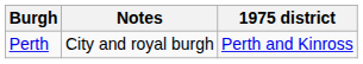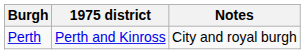columns swapped: Notes <-> 1975 district
